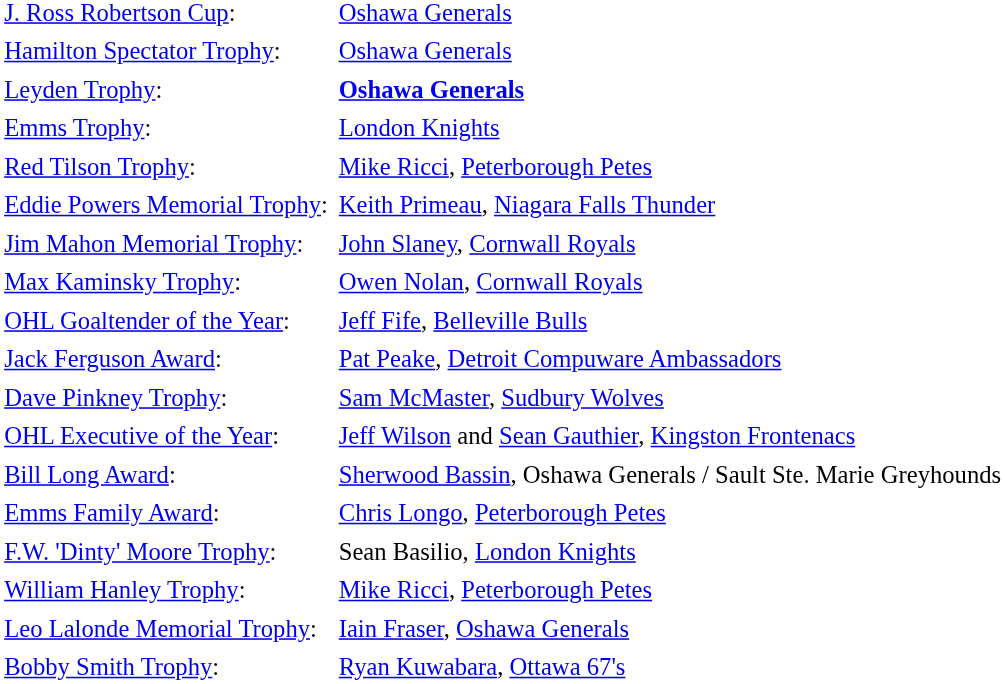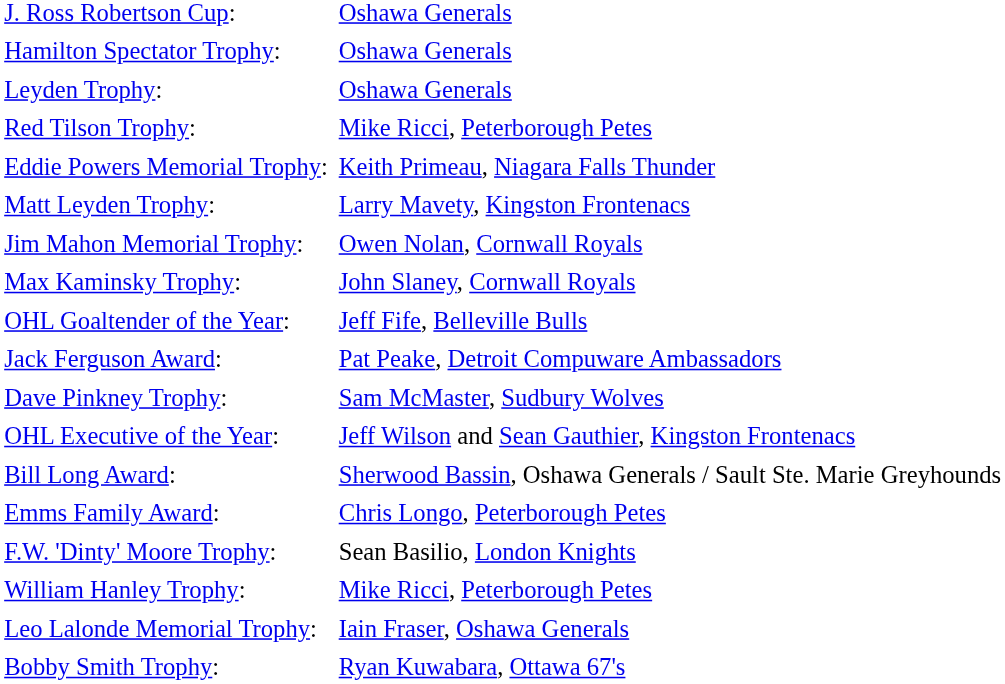Leyden Trophy: | column 2: bold -> normal
- row: Emms Trophy: | London Knights
+ row: Matt Leyden Trophy: | Larry Mavety, Kingston Frontenacs
Jim Mahon Memorial Trophy: | column 2: John Slaney, Cornwall Royals -> Owen Nolan, Cornwall Royals
Max Kaminsky Trophy: | column 2: Owen Nolan, Cornwall Royals -> John Slaney, Cornwall Royals
